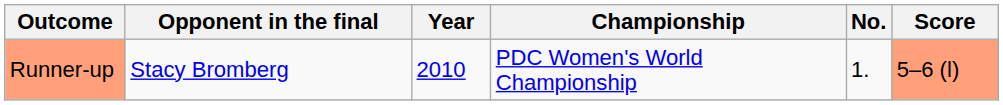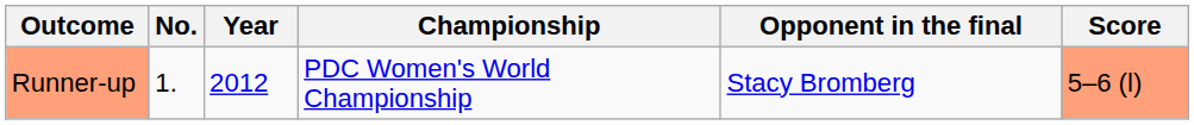columns swapped: No. <-> Opponent in the final
Runner-up | Year: 2010 -> 2012
